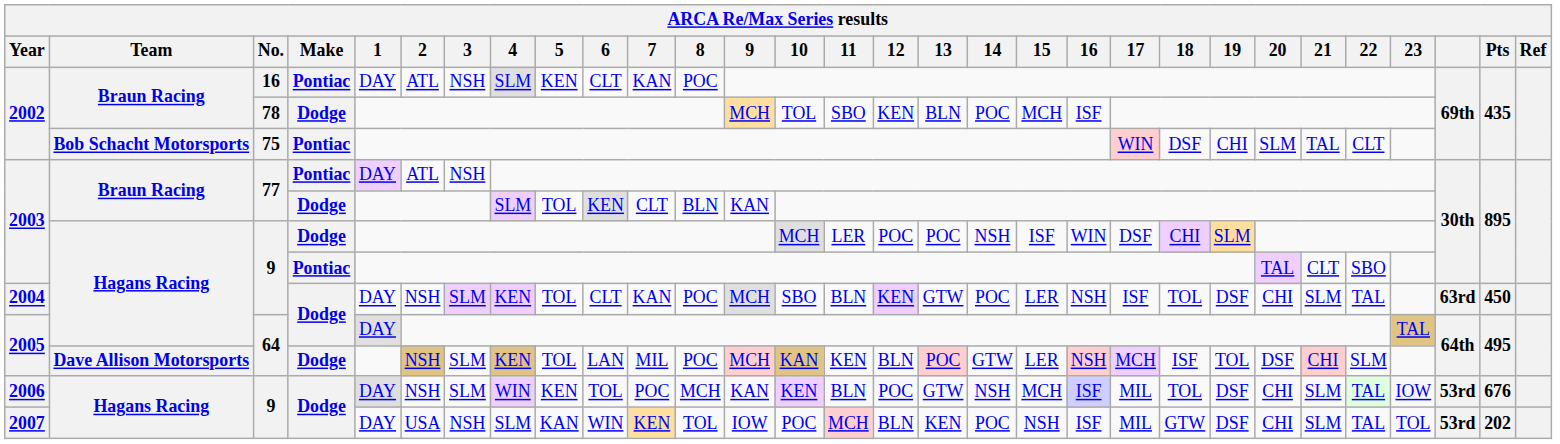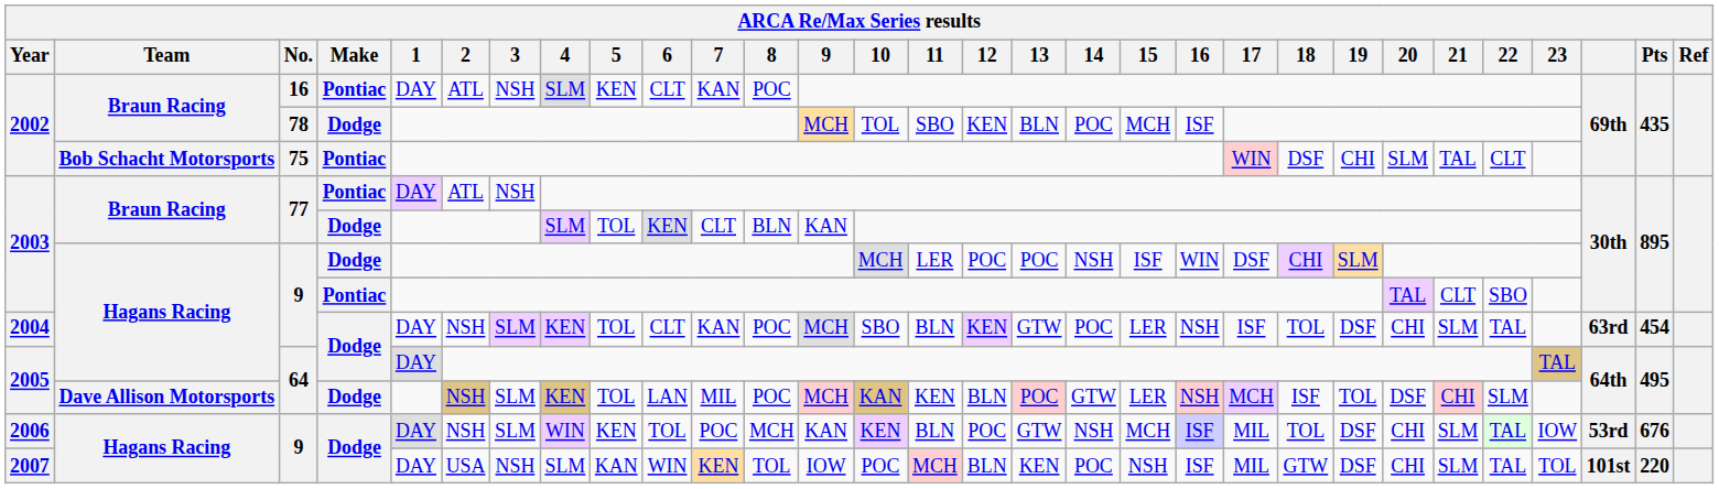2004 | Pts: 450 -> 454
2007 | column 28: 53rd -> 101st
2007 | Pts: 202 -> 220
